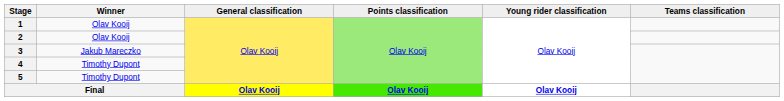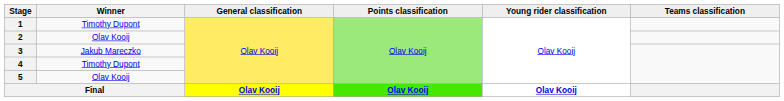1 | Winner: Olav Kooij -> Timothy Dupont
5 | Winner: Timothy Dupont -> Olav Kooij
